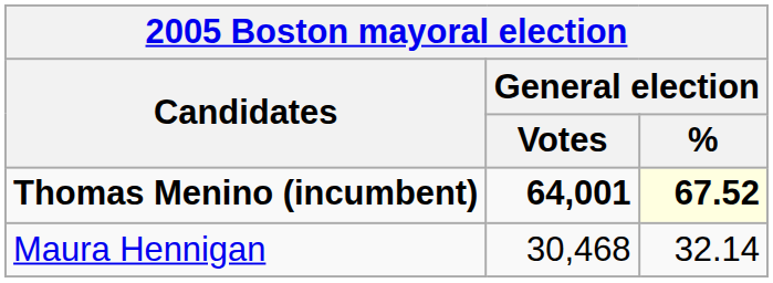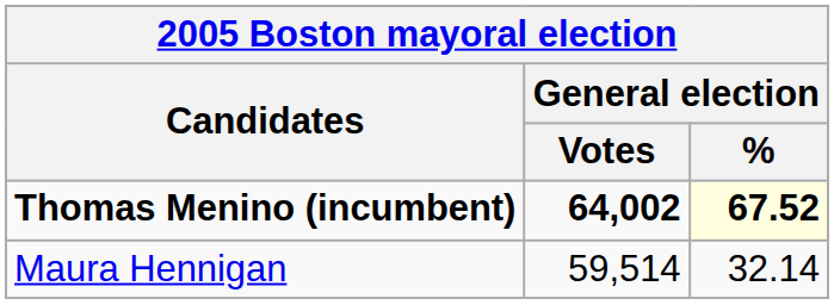Thomas Menino (incumbent) | General election / Votes: 64,001 -> 64,002
Maura Hennigan | General election / Votes: 30,468 -> 59,514
